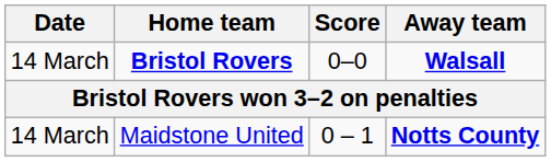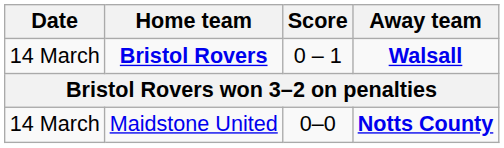Bristol Rovers | Score: 0–0 -> 0 – 1
Maidstone United | Score: 0 – 1 -> 0–0
